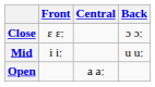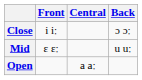Close | Front: ɛ ɛː -> i iː
Mid | Front: i iː -> ɛ ɛː
